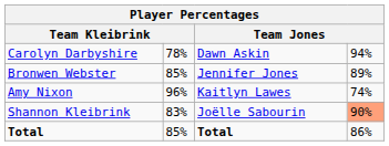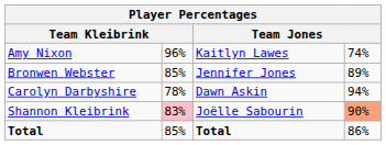rows swapped: Carolyn Darbyshire <-> Amy Nixon
Shannon Kleibrink | column 2: no background -> pink background
